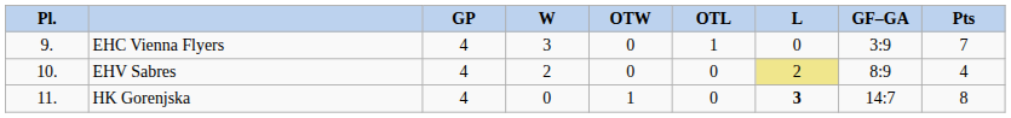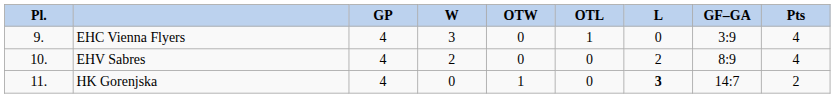EHC Vienna Flyers | column 9: 7 -> 4
EHV Sabres | column 7: khaki background -> no background
HK Gorenjska | column 9: 8 -> 2
